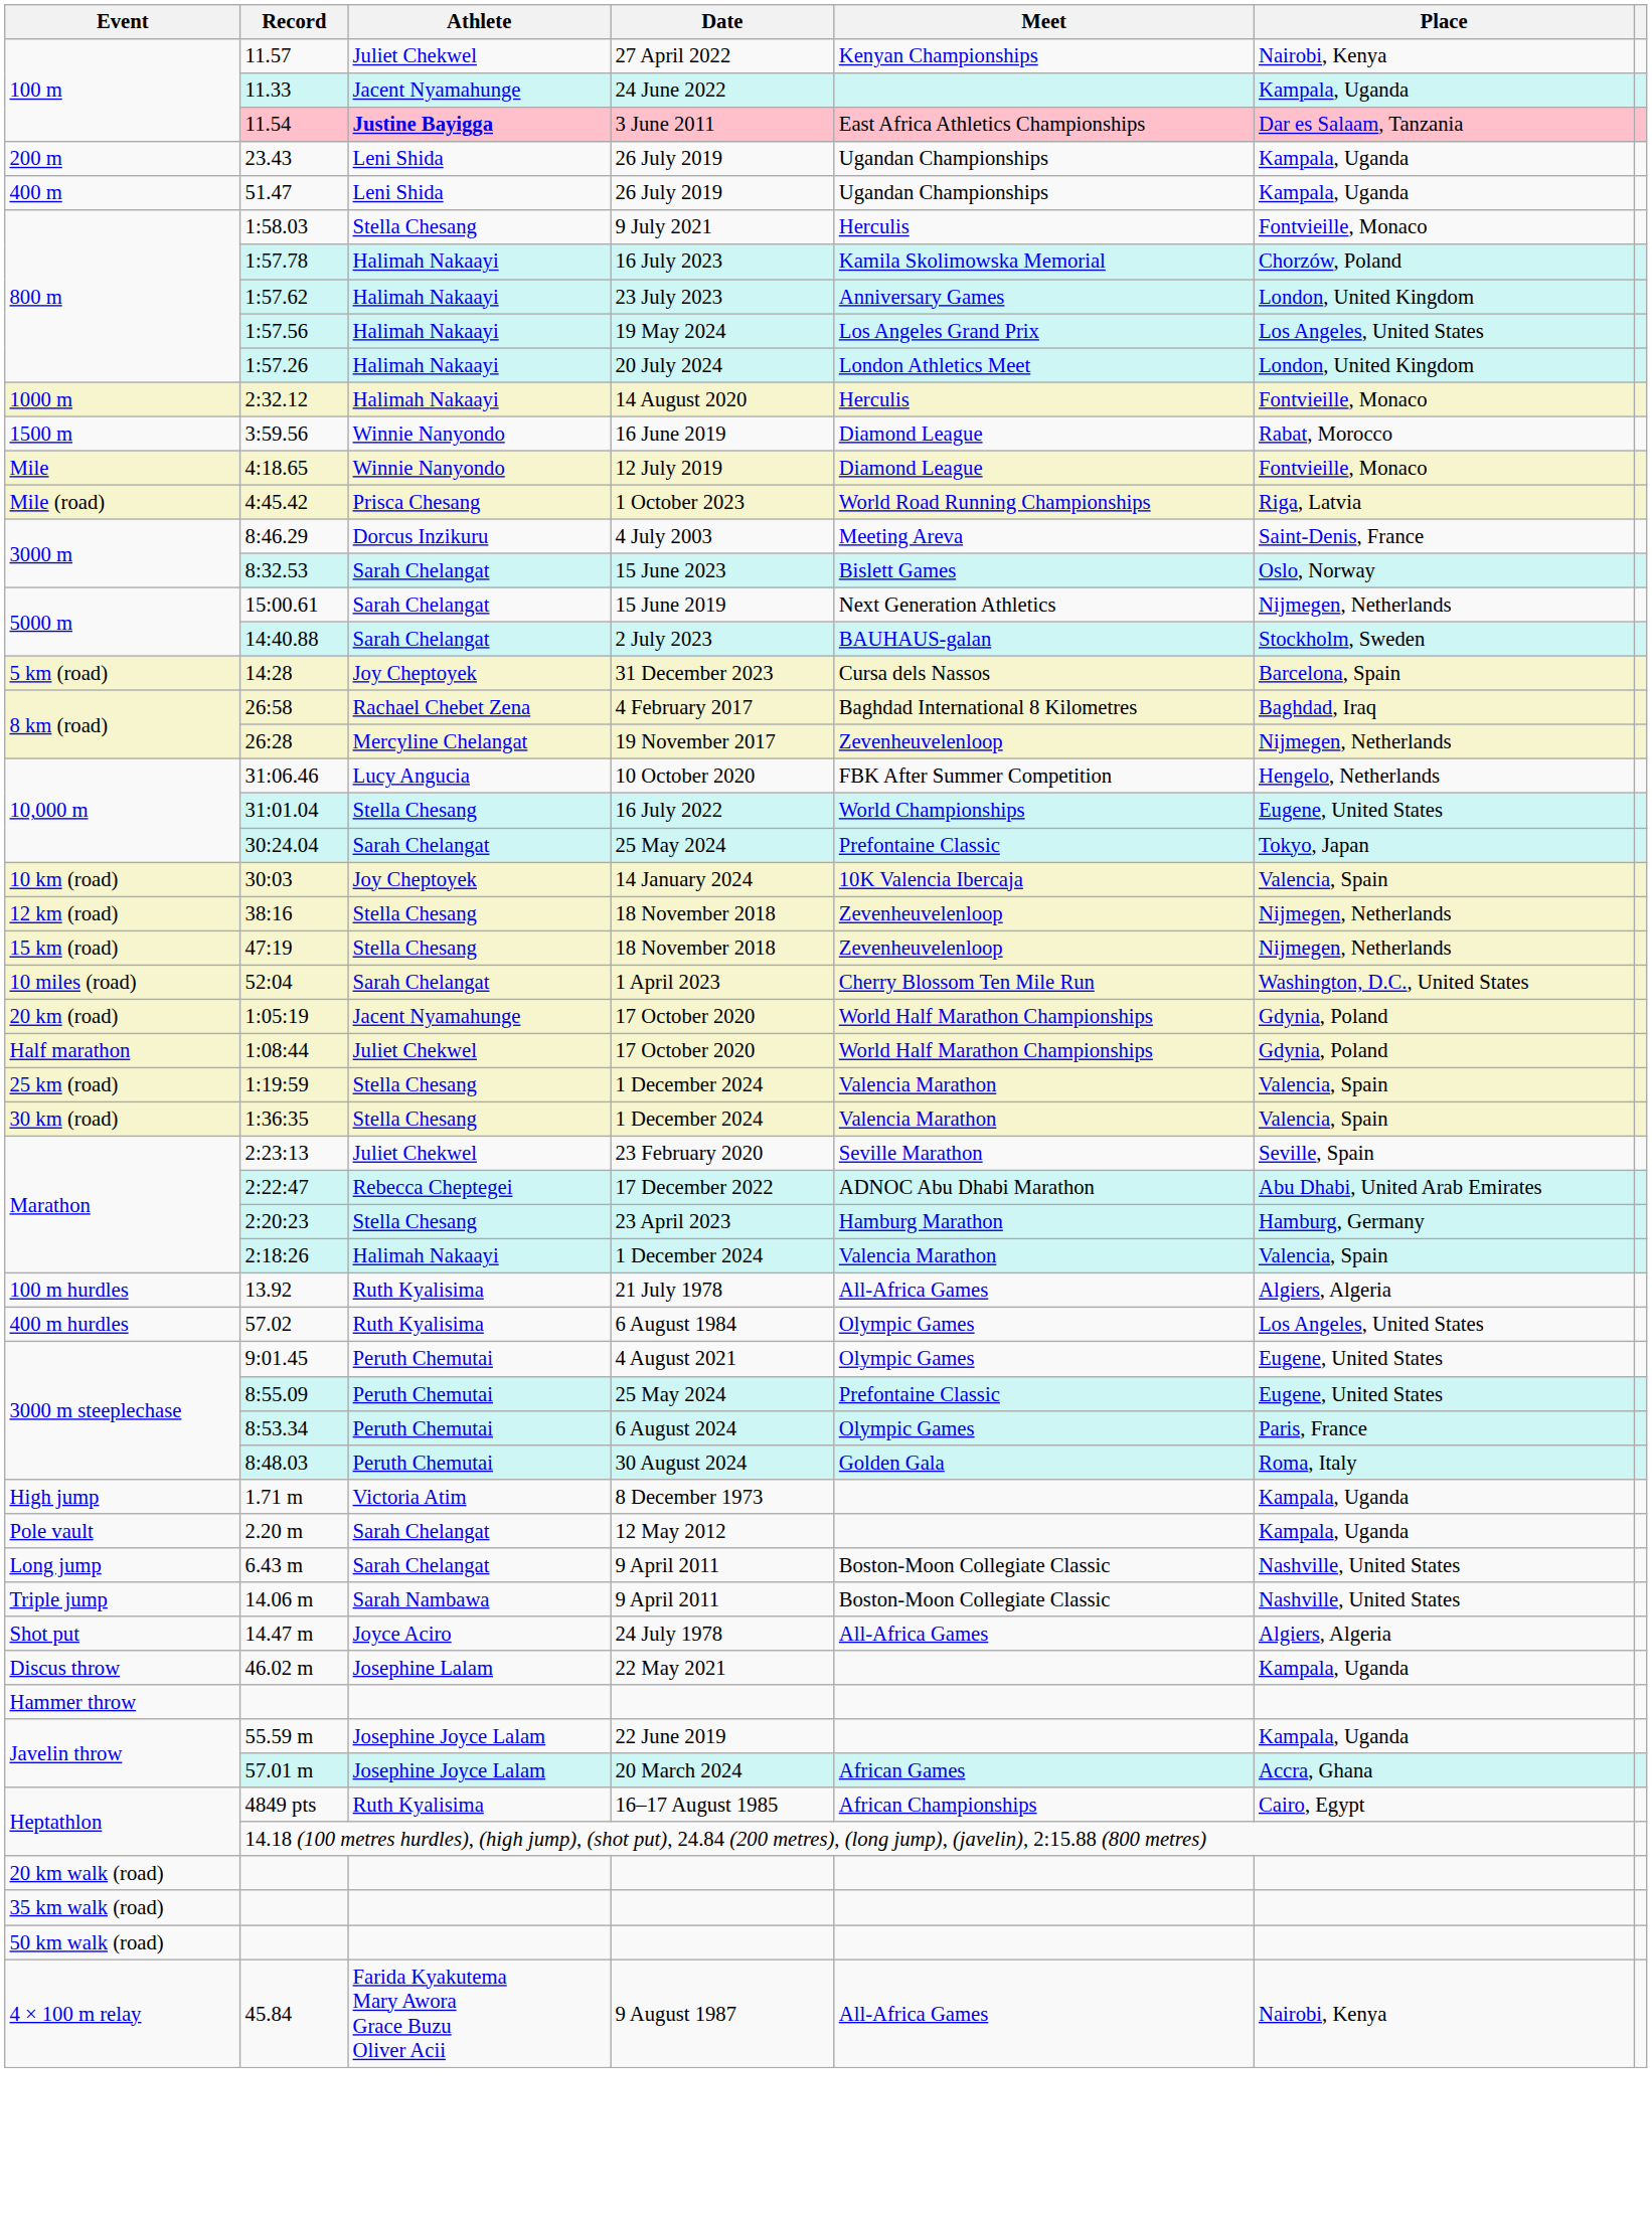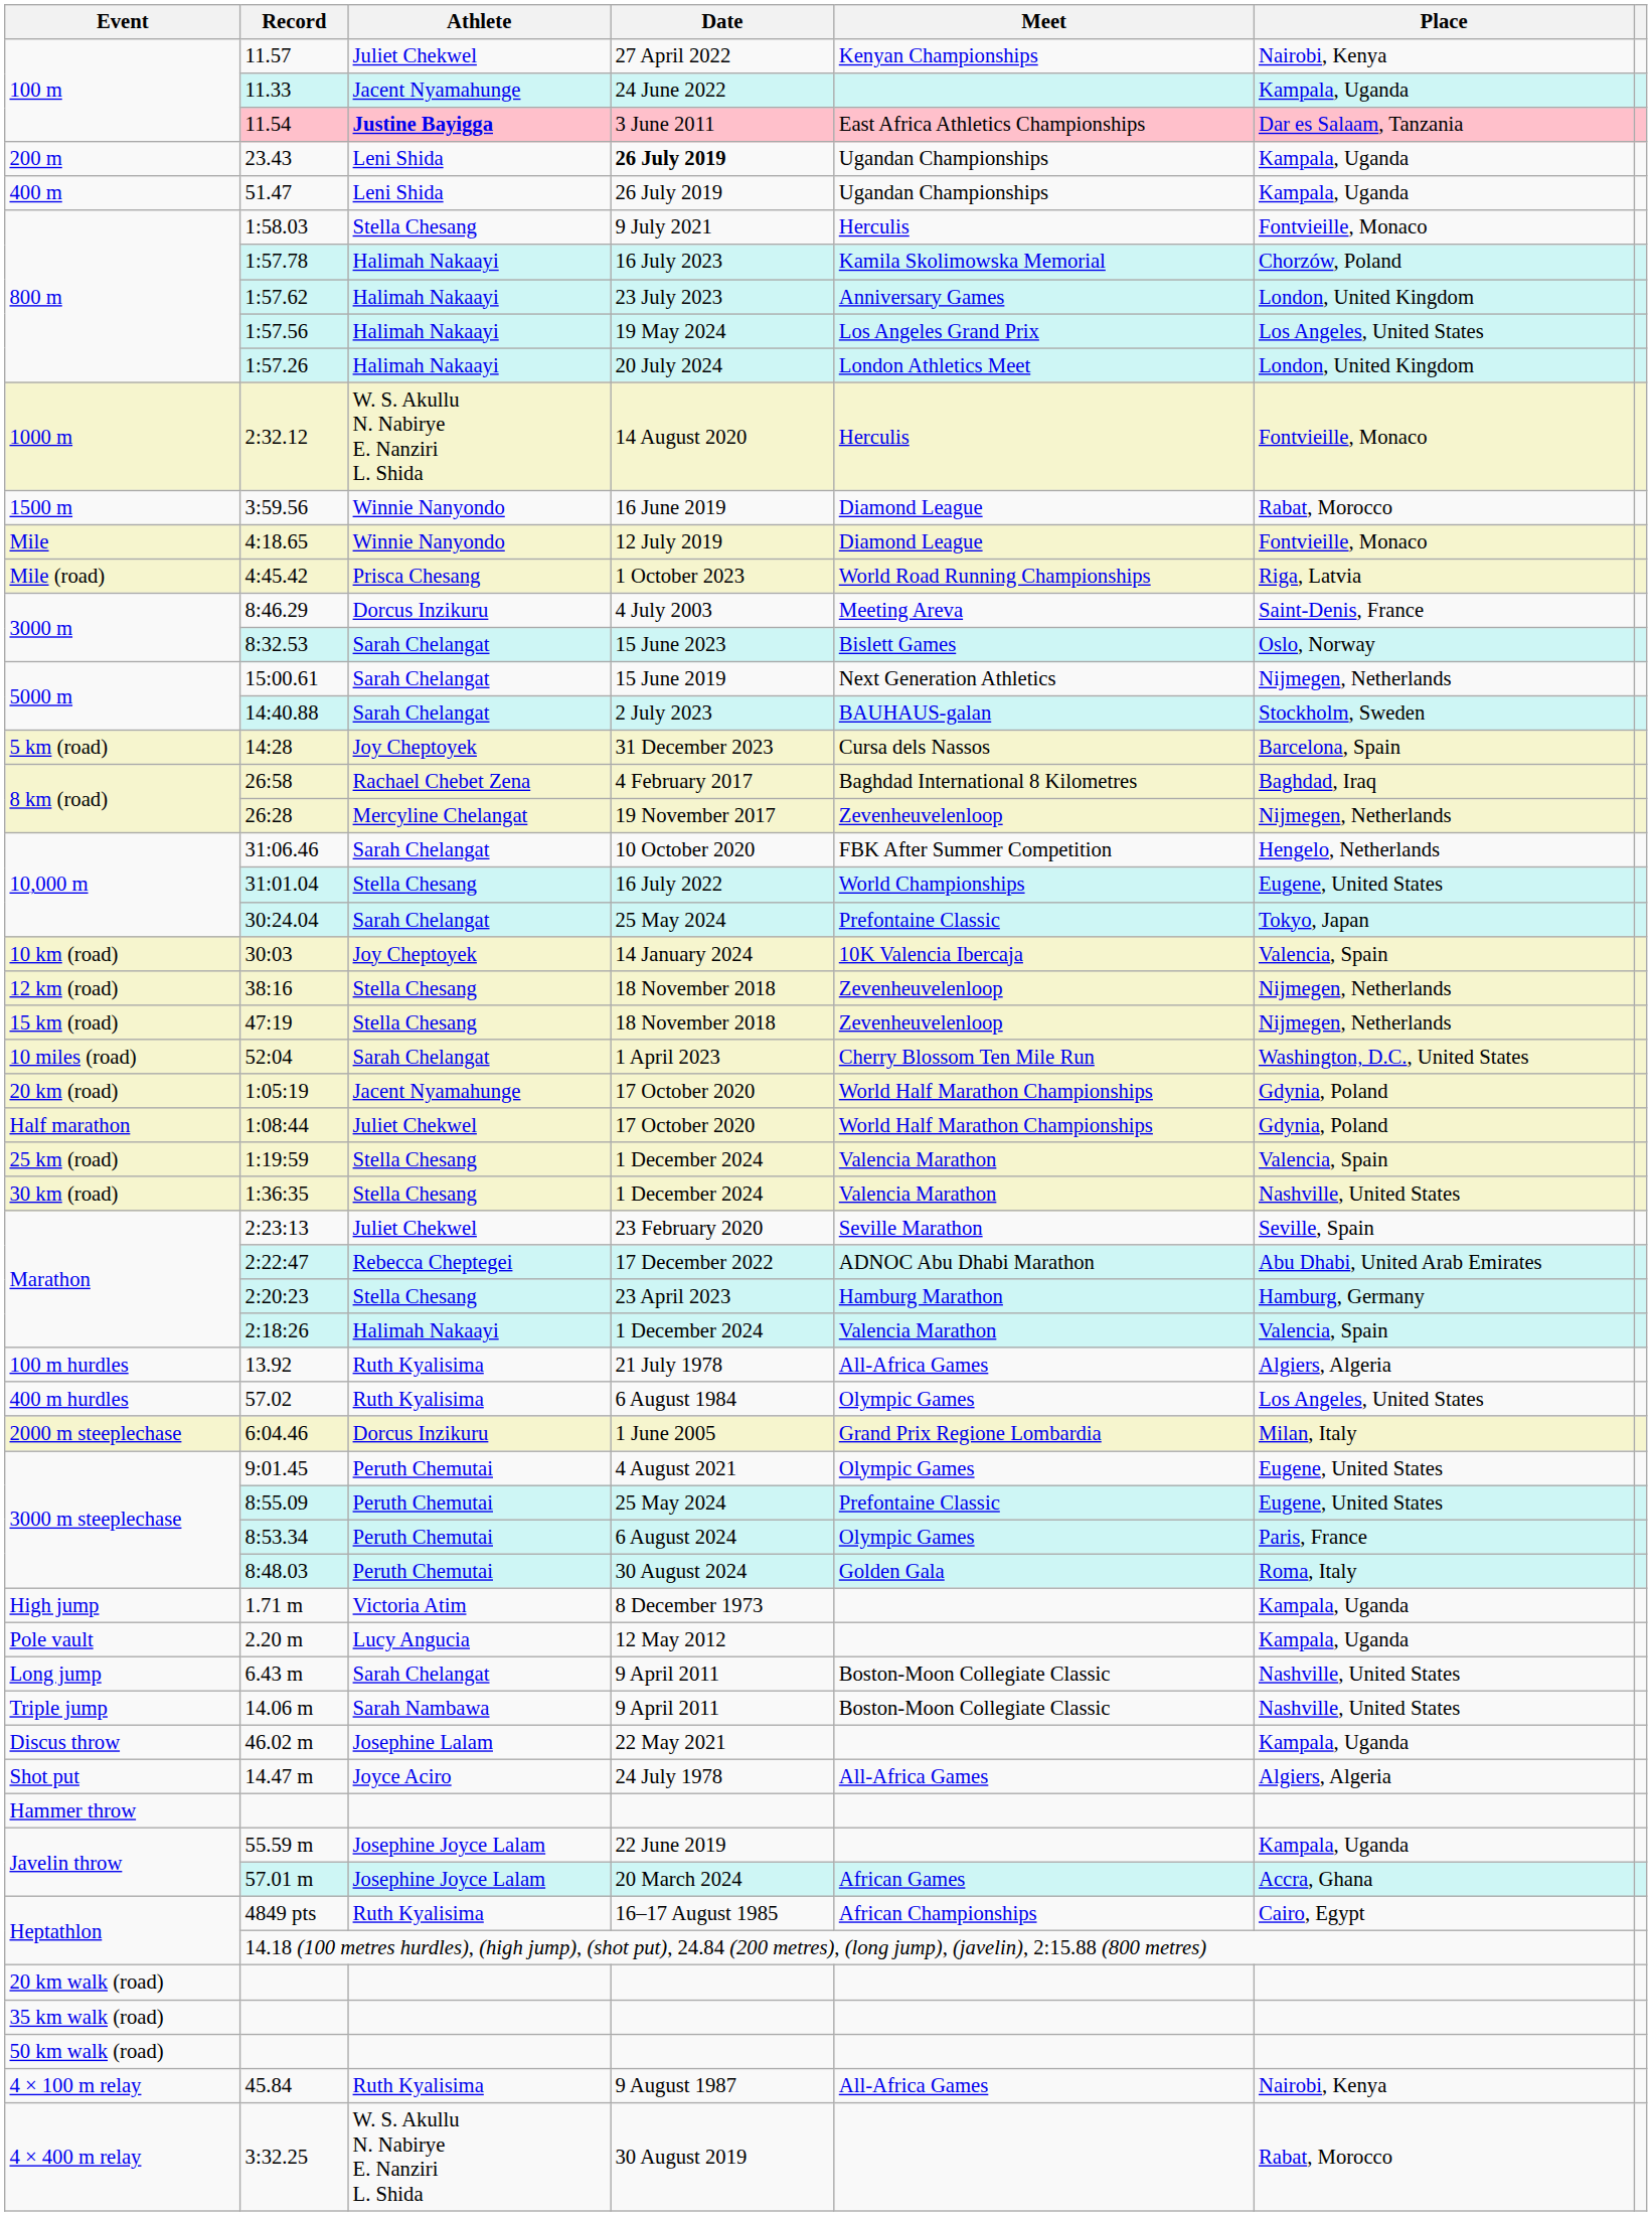23.43 | Date: normal -> bold
2:32.12 | Athlete: Halimah Nakaayi -> W. S. Akullu N. Nabirye E. Nanziri L. Shida
31:06.46 | Athlete: Lucy Angucia -> Sarah Chelangat
1:36:35 | Place: Valencia, Spain -> Nashville, United States
+ row: 2000 m steeplechase | 6:04.46 | Dorcus Inzikuru | 1 June 2005 | Grand Prix Regione Lombardia | Milan, Italy
2.20 m | Athlete: Sarah Chelangat -> Lucy Angucia
rows swapped: 14.47 m <-> 46.02 m
45.84 | Athlete: Farida Kyakutema Mary Awora Grace Buzu Oliver Acii -> Ruth Kyalisima
+ row: 4 × 400 m relay | 3:32.25 | W. S. Akullu N. Nabirye E. Nanziri L. Shida | 30 August 2019 | Rabat, Morocco
